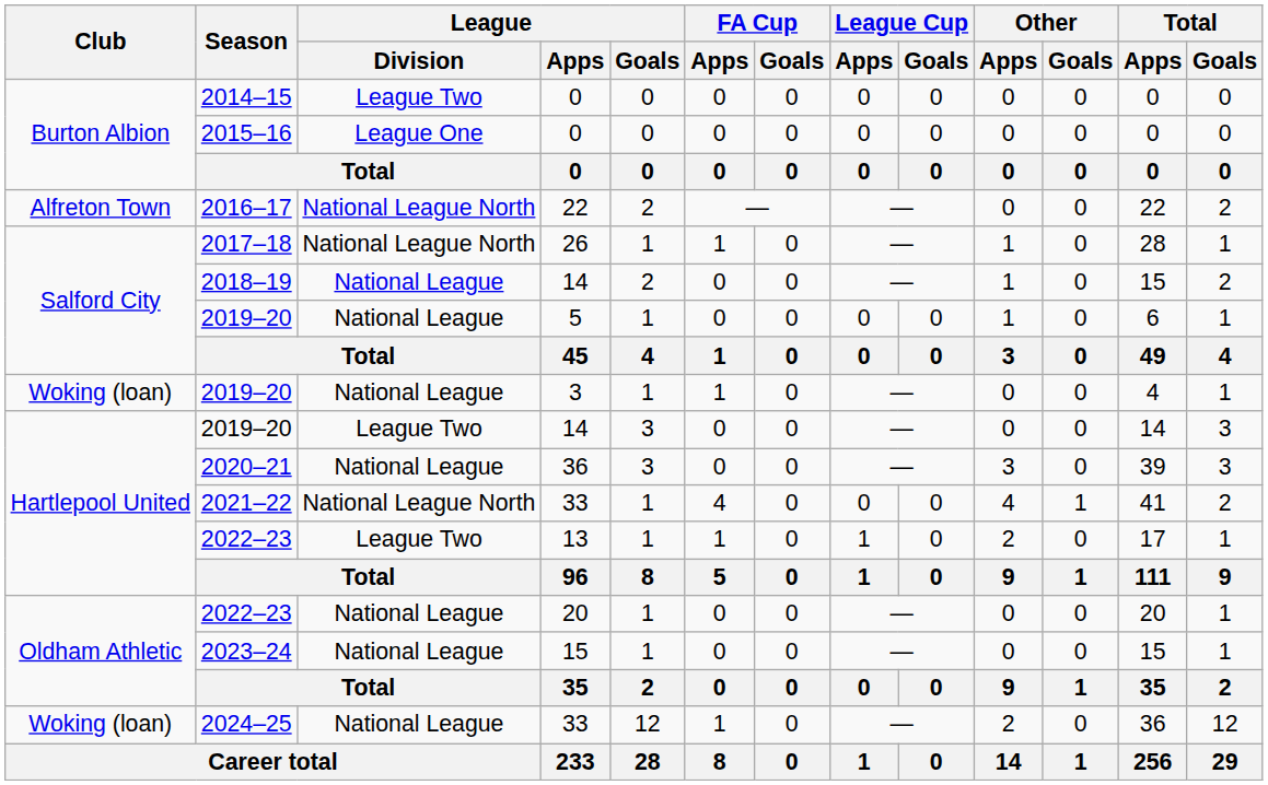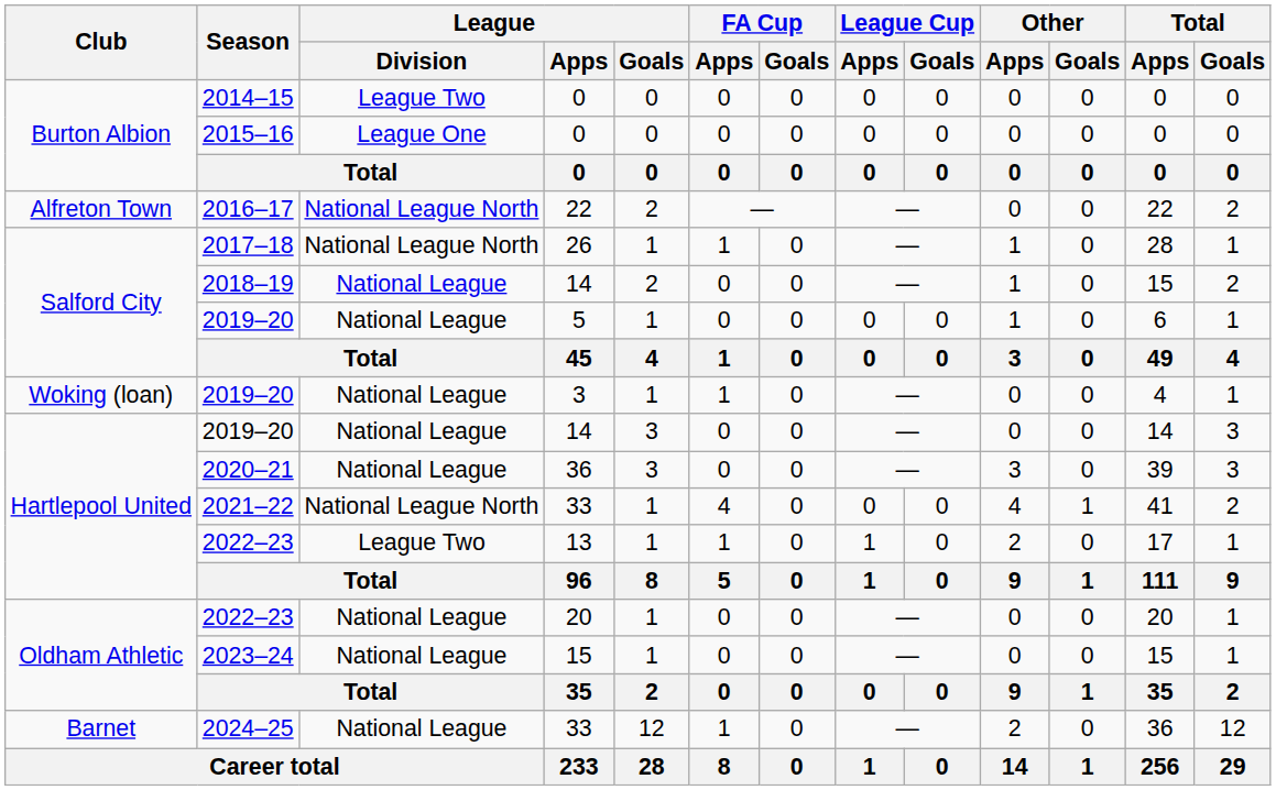2019–20 / 14 | League / Division: League Two -> National League
2024–25 | Club: Woking (loan) -> Barnet
